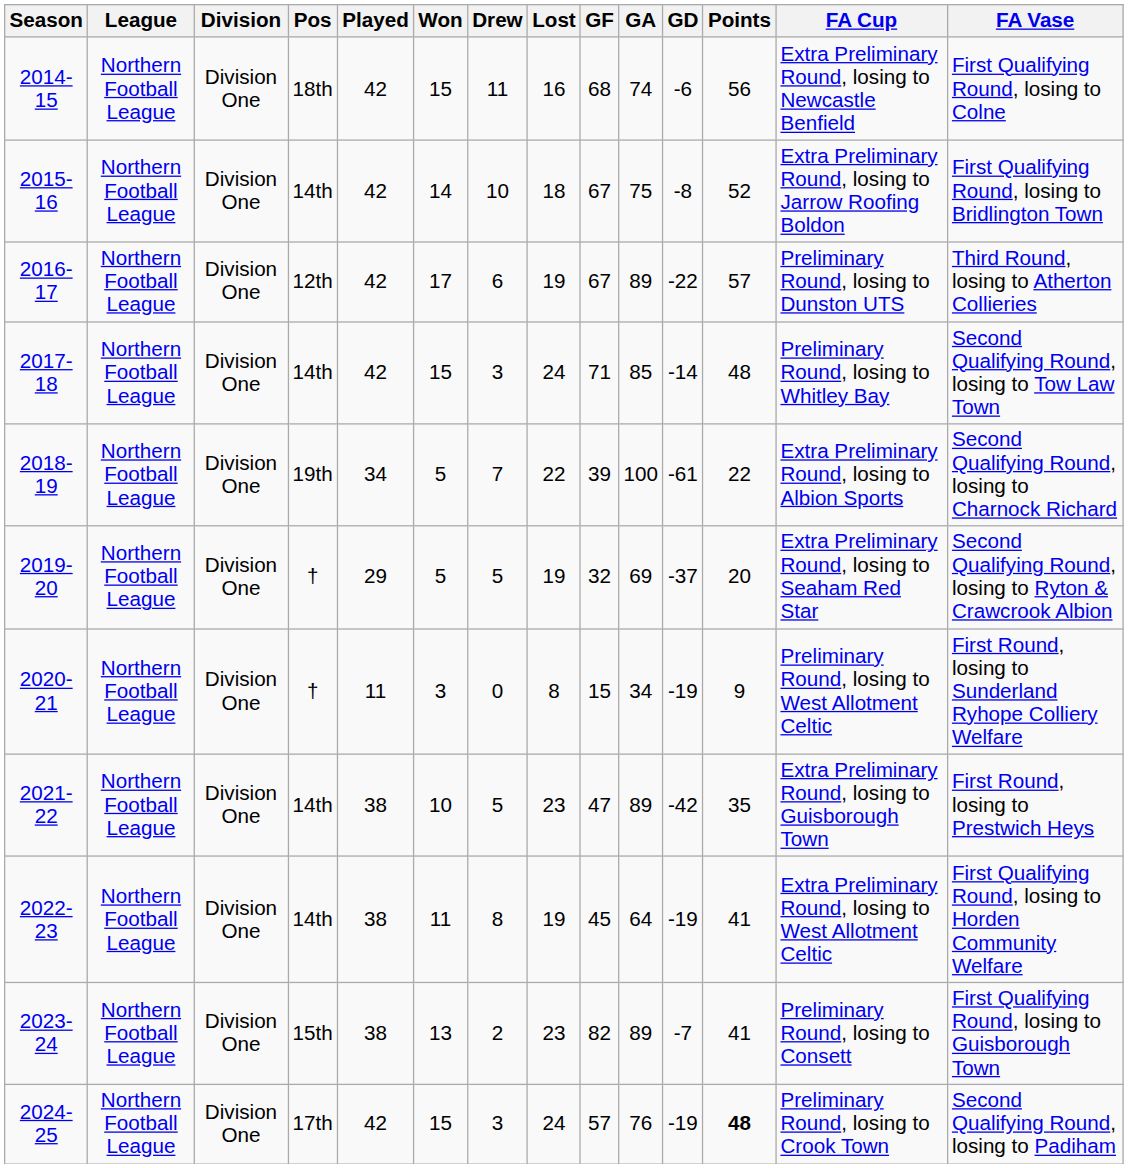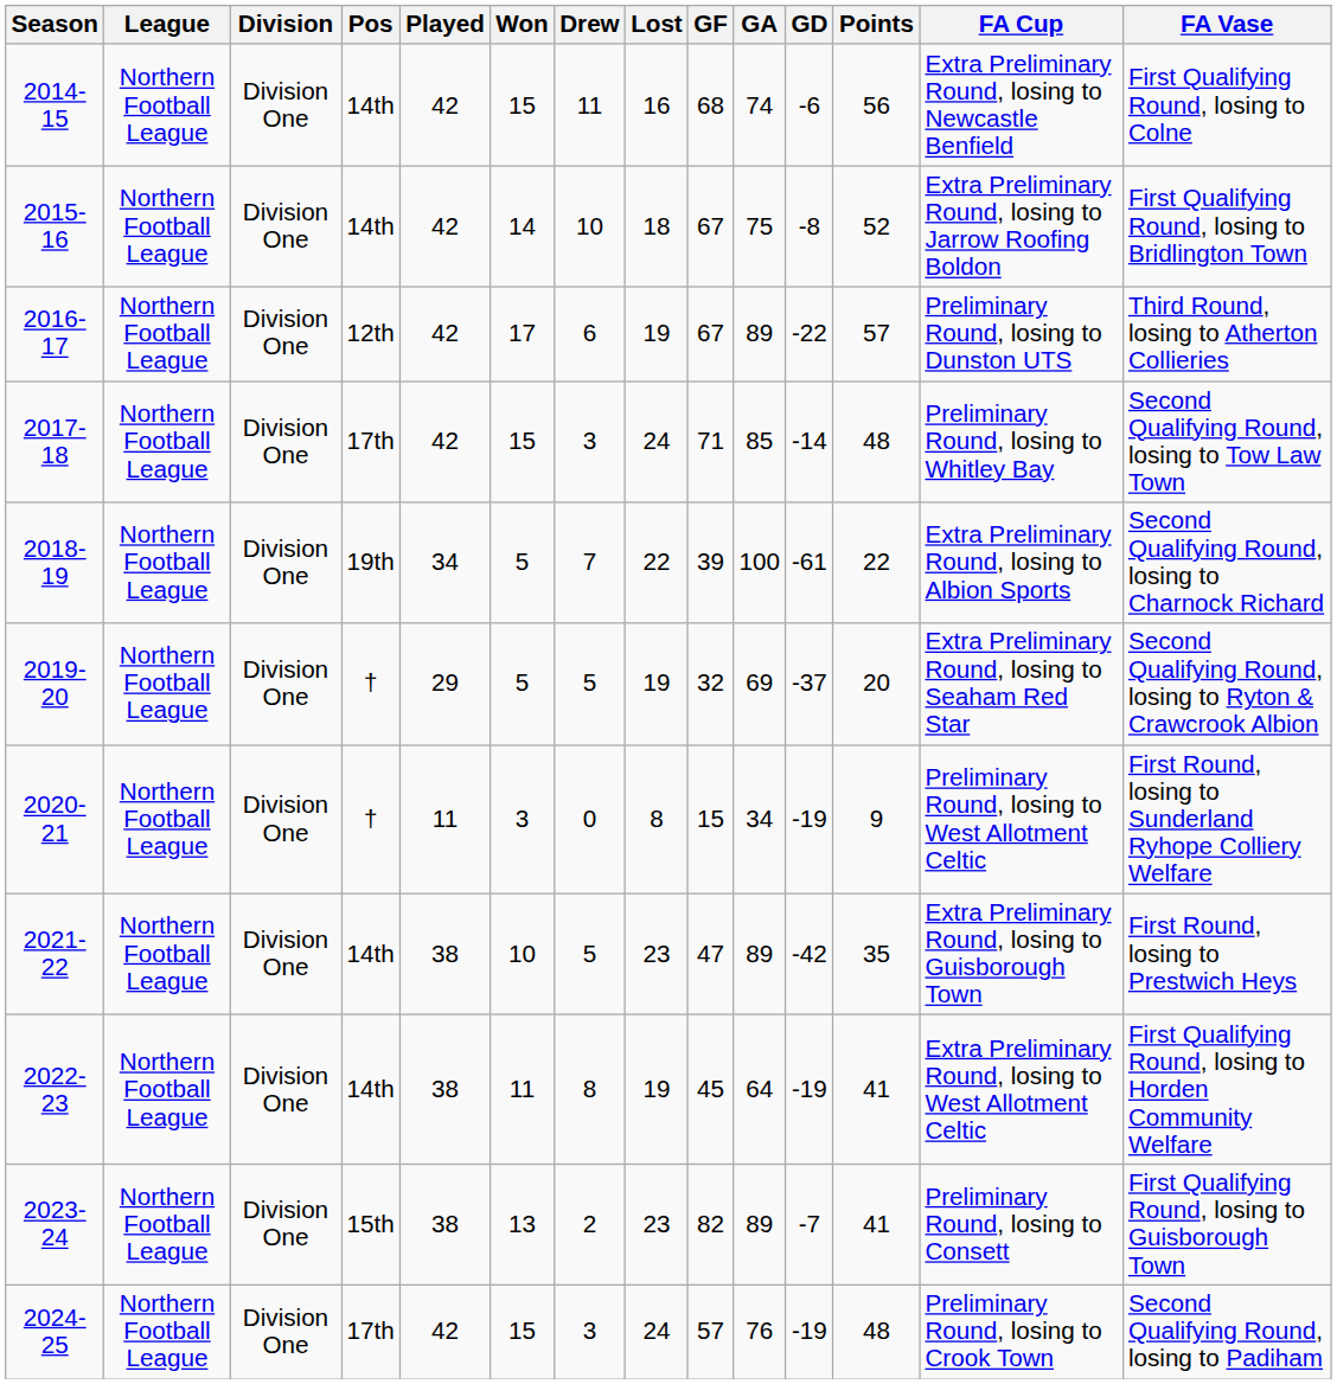2014-15 | Pos: 18th -> 14th
2017-18 | Pos: 14th -> 17th
2024-25 | Points: bold -> normal
